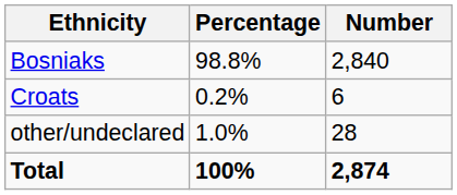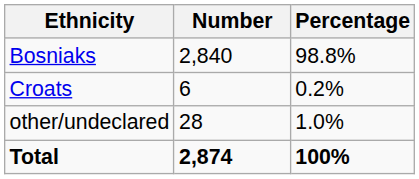columns swapped: Number <-> Percentage
